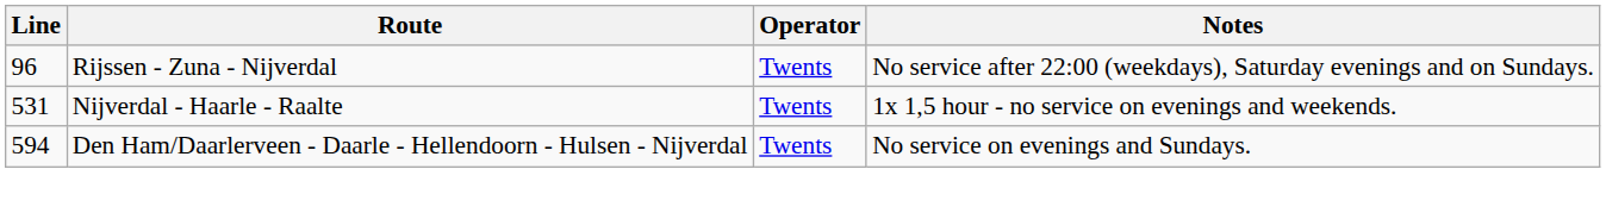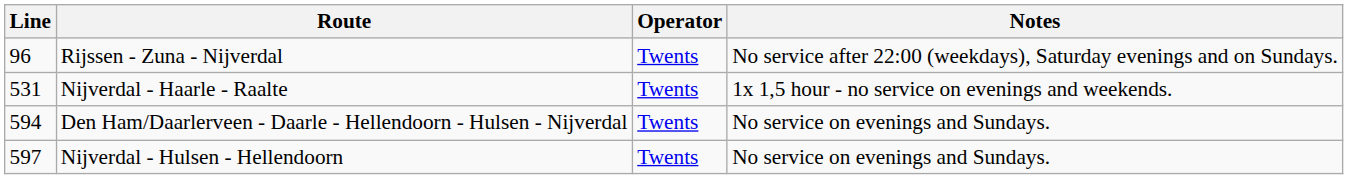+ row: 597 | Nijverdal - Hulsen - Hellendoorn | Twents | No service on evenings and Sundays.
